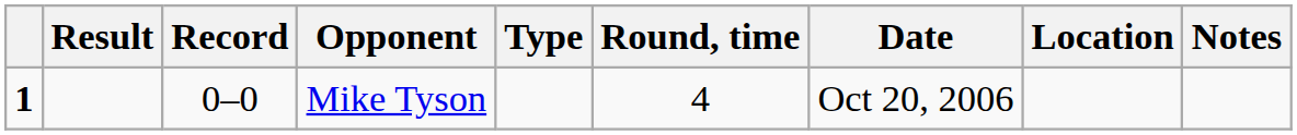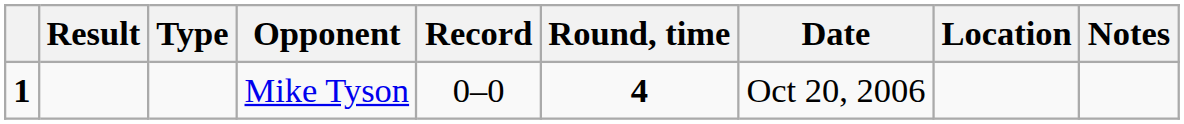columns swapped: Record <-> Type
Mike Tyson | Round, time: normal -> bold
